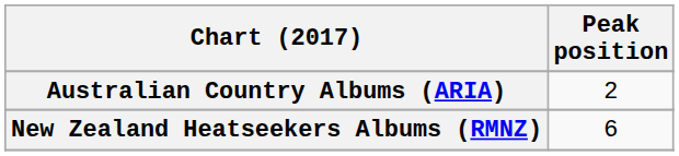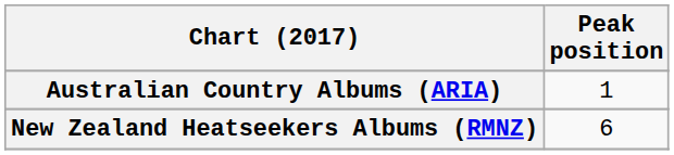Australian Country Albums (ARIA) | Peak position: 2 -> 1
